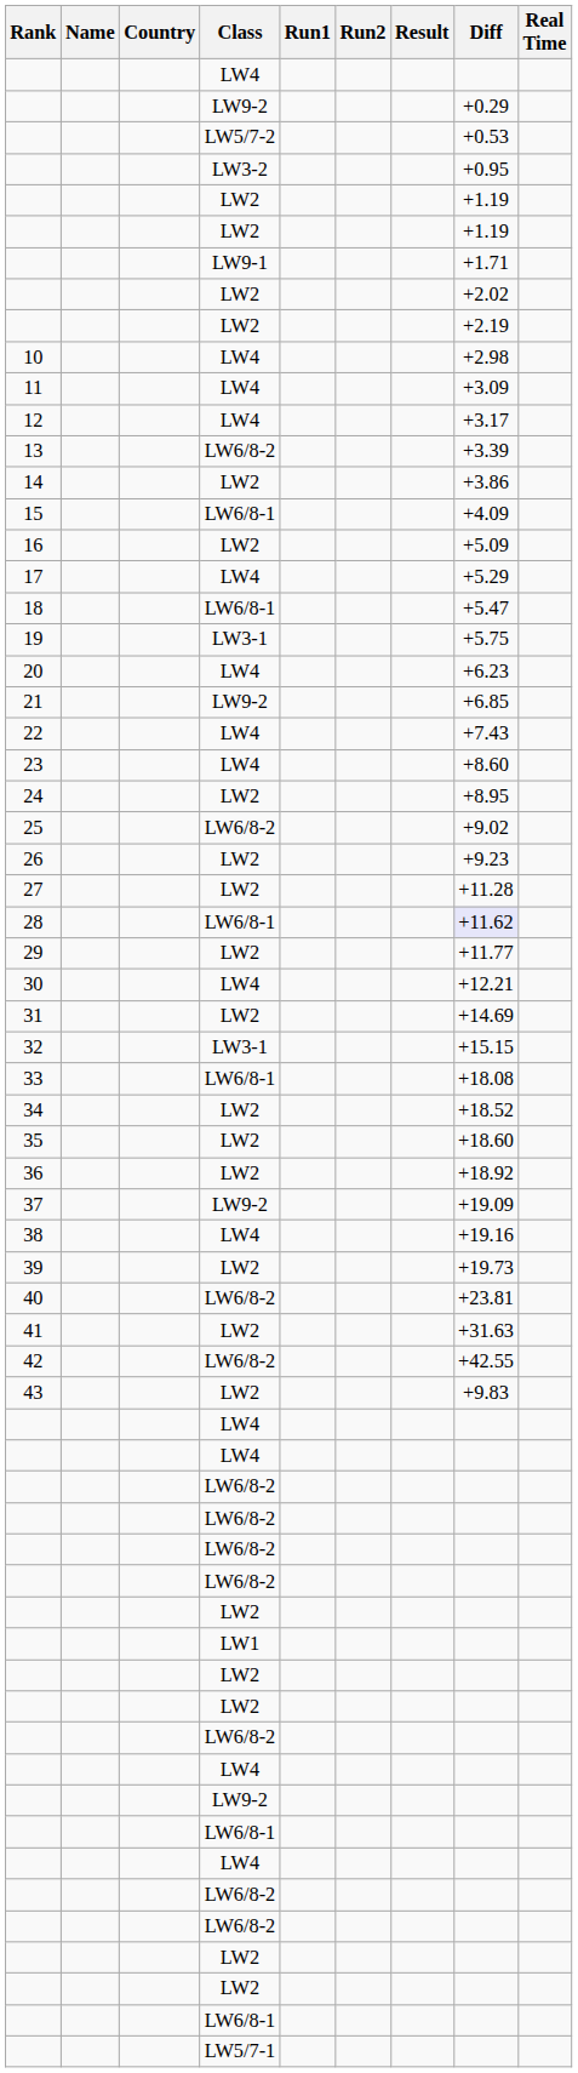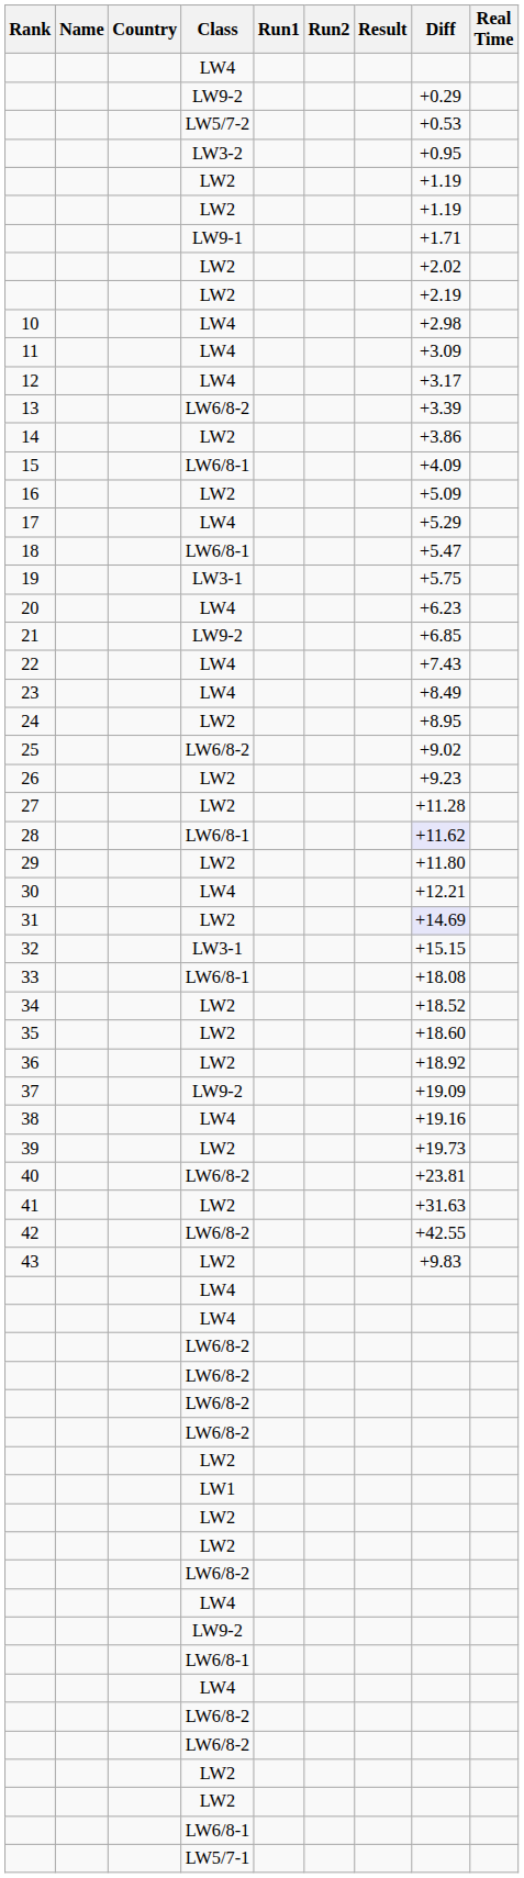23 | Diff: +8.60 -> +8.49
29 | Diff: +11.77 -> +11.80
31 | Diff: no background -> lavender background
